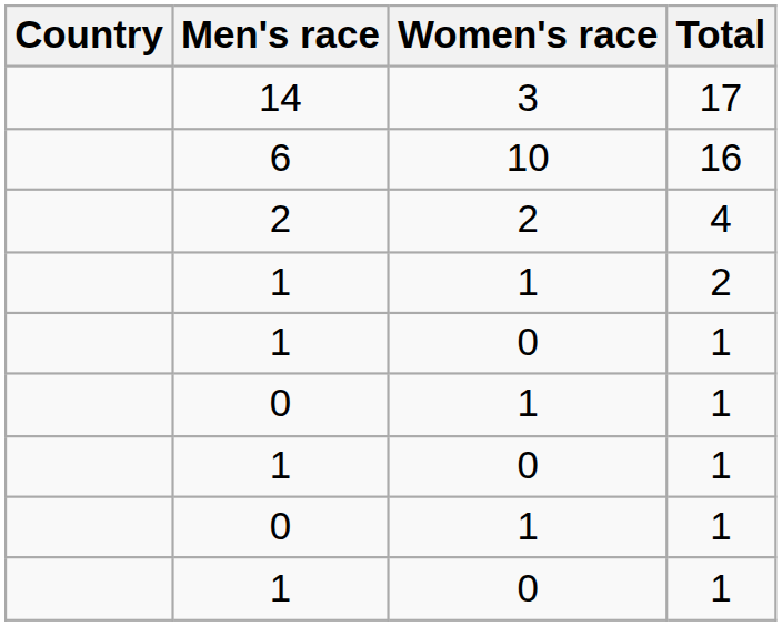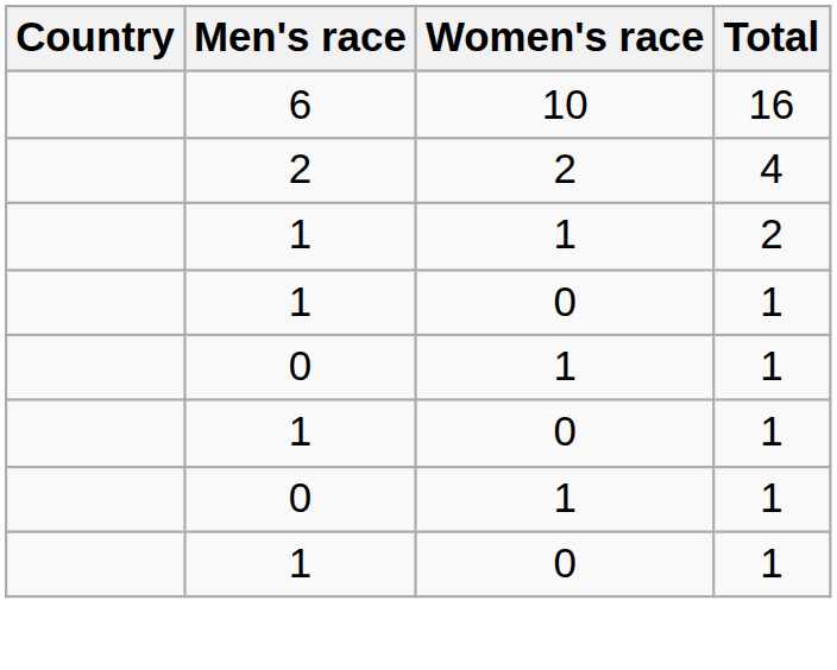- row: 14 | 3 | 17
